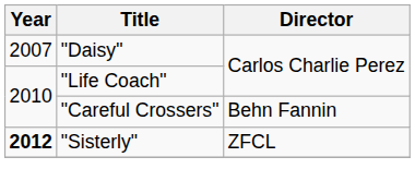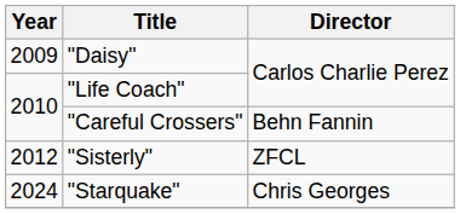"Daisy" | Year: 2007 -> 2009
"Sisterly" | Year: bold -> normal
+ row: 2024 | "Starquake" | Chris Georges
